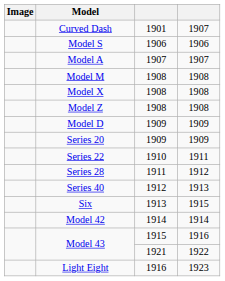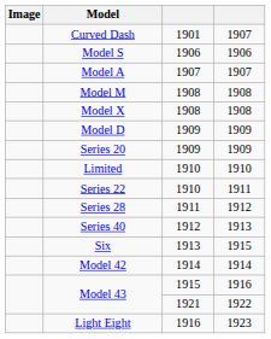- row: Model Z | 1908 | 1908
+ row: Limited | 1910 | 1910
